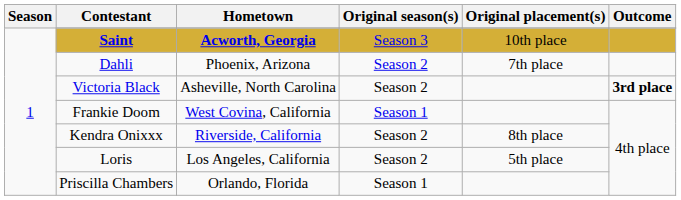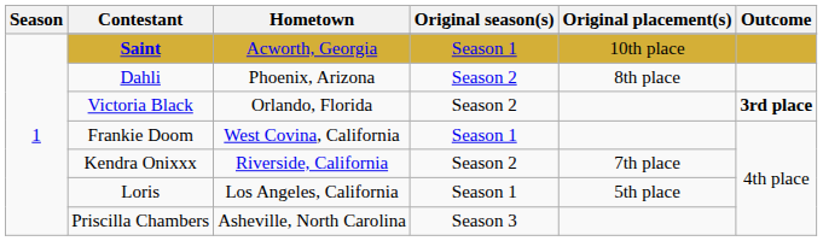Saint | Hometown: bold -> normal
Saint | Original season(s): Season 3 -> Season 1
Dahli | Original placement(s): 7th place -> 8th place
Victoria Black | Hometown: Asheville, North Carolina -> Orlando, Florida
Kendra Onixxx | Original placement(s): 8th place -> 7th place
Loris | Original season(s): Season 2 -> Season 1
Priscilla Chambers | Hometown: Orlando, Florida -> Asheville, North Carolina
Priscilla Chambers | Original season(s): Season 1 -> Season 3
